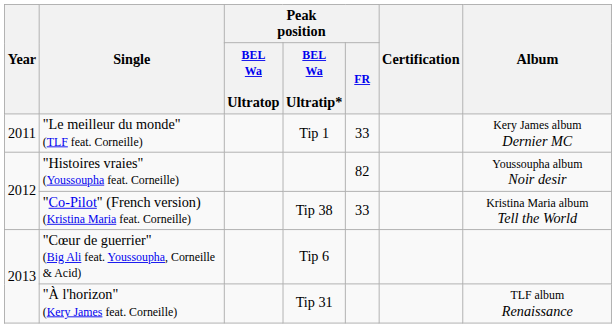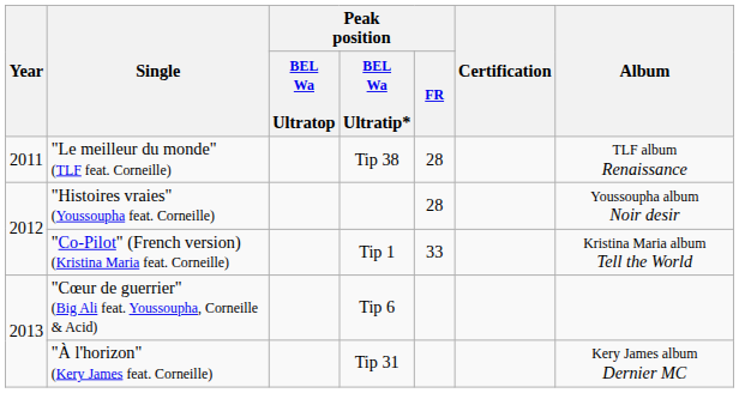"Le meilleur du monde" (TLF feat. Corneille) | Peak position / BEL Wa Ultratip*: Tip 1 -> Tip 38
"Le meilleur du monde" (TLF feat. Corneille) | Peak position / FR: 33 -> 28
"Le meilleur du monde" (TLF feat. Corneille) | Album: Kery James album Dernier MC -> TLF album Renaissance
"Histoires vraies" (Youssoupha feat. Corneille) | Peak position / FR: 82 -> 28
"Co-Pilot" (French version) (Kristina Maria feat. Corneille) | Peak position / BEL Wa Ultratip*: Tip 38 -> Tip 1
"À l'horizon" (Kery James feat. Corneille) | Album: TLF album Renaissance -> Kery James album Dernier MC
